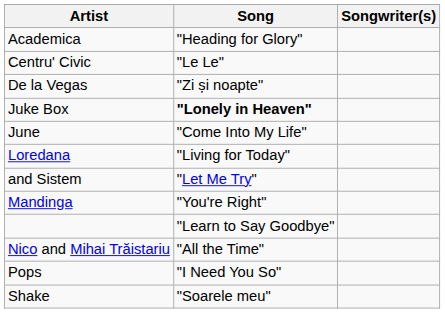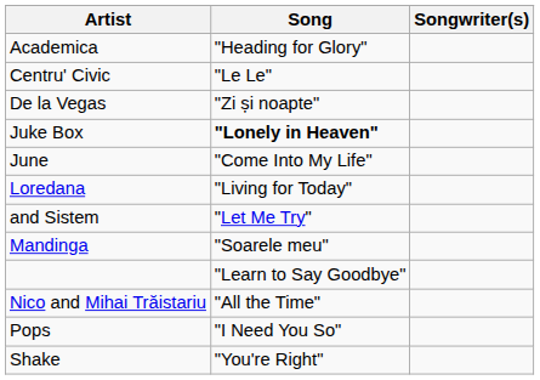Mandinga | Song: "You're Right" -> "Soarele meu"
Shake | Song: "Soarele meu" -> "You're Right"
